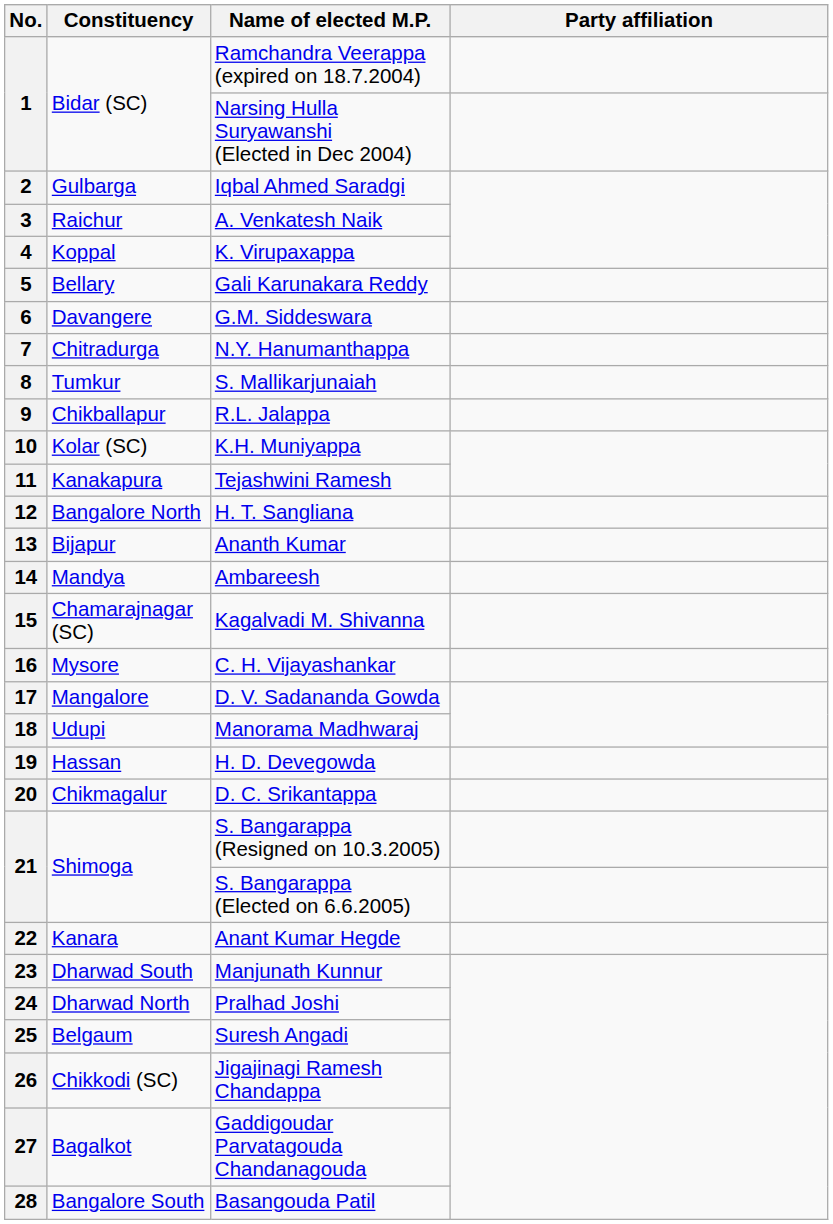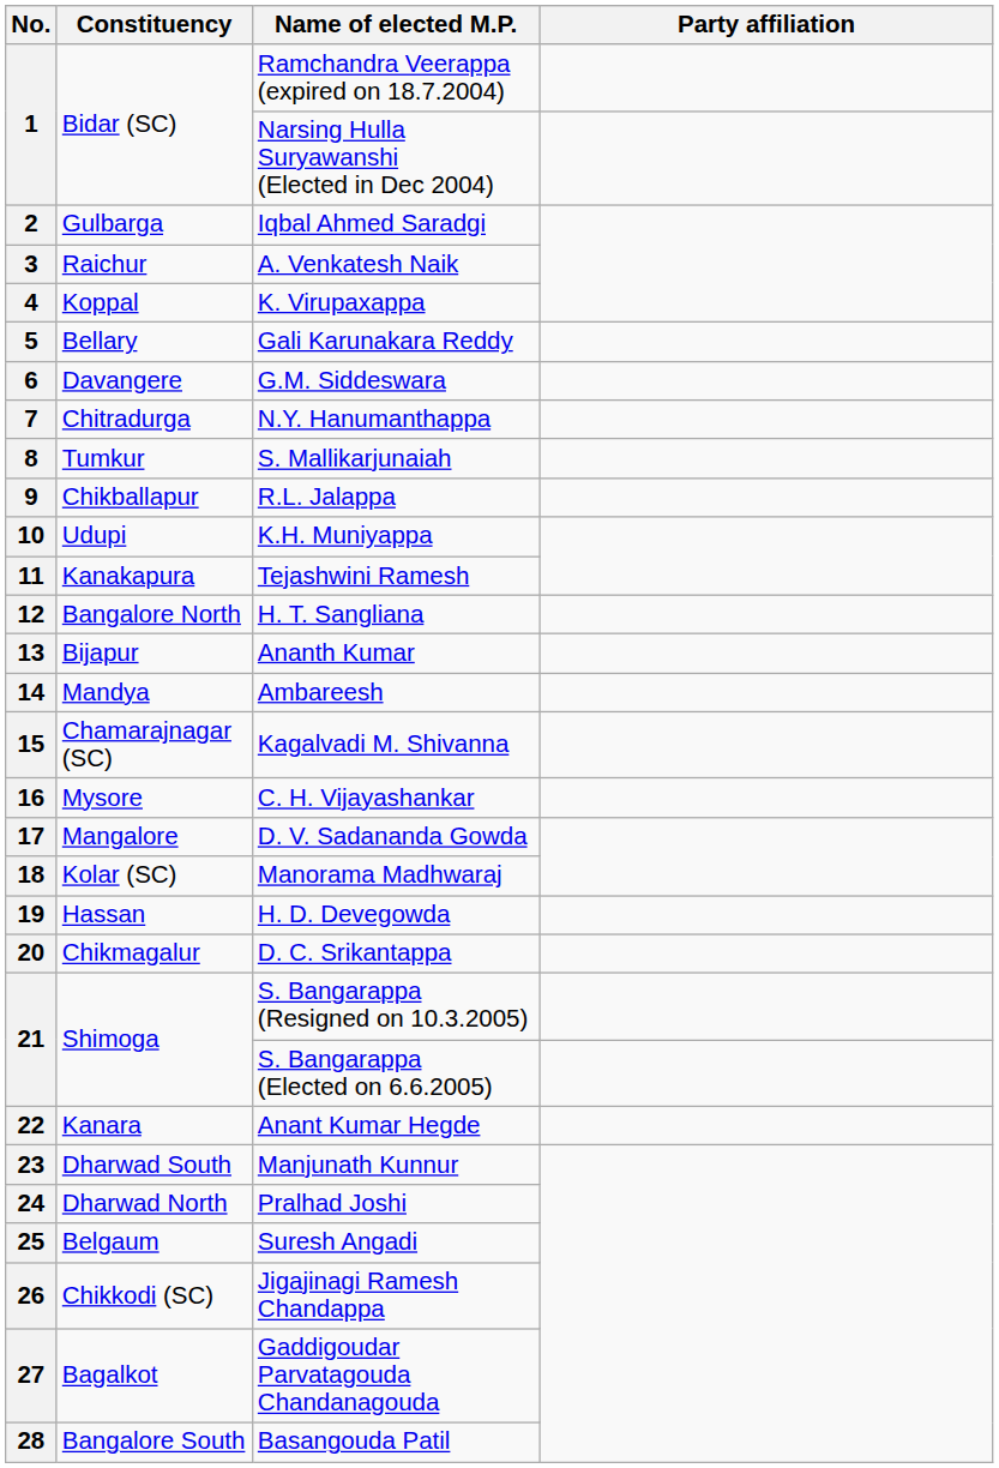10 | Constituency: Kolar (SC) -> Udupi
18 | Constituency: Udupi -> Kolar (SC)
